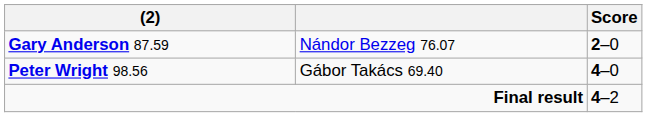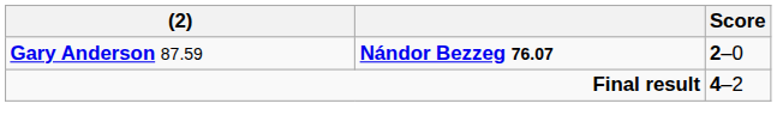Gary Anderson 87.59 | column 2: normal -> bold
- row: Peter Wright 98.56 | Gábor Takács 69.40 | 4–0
